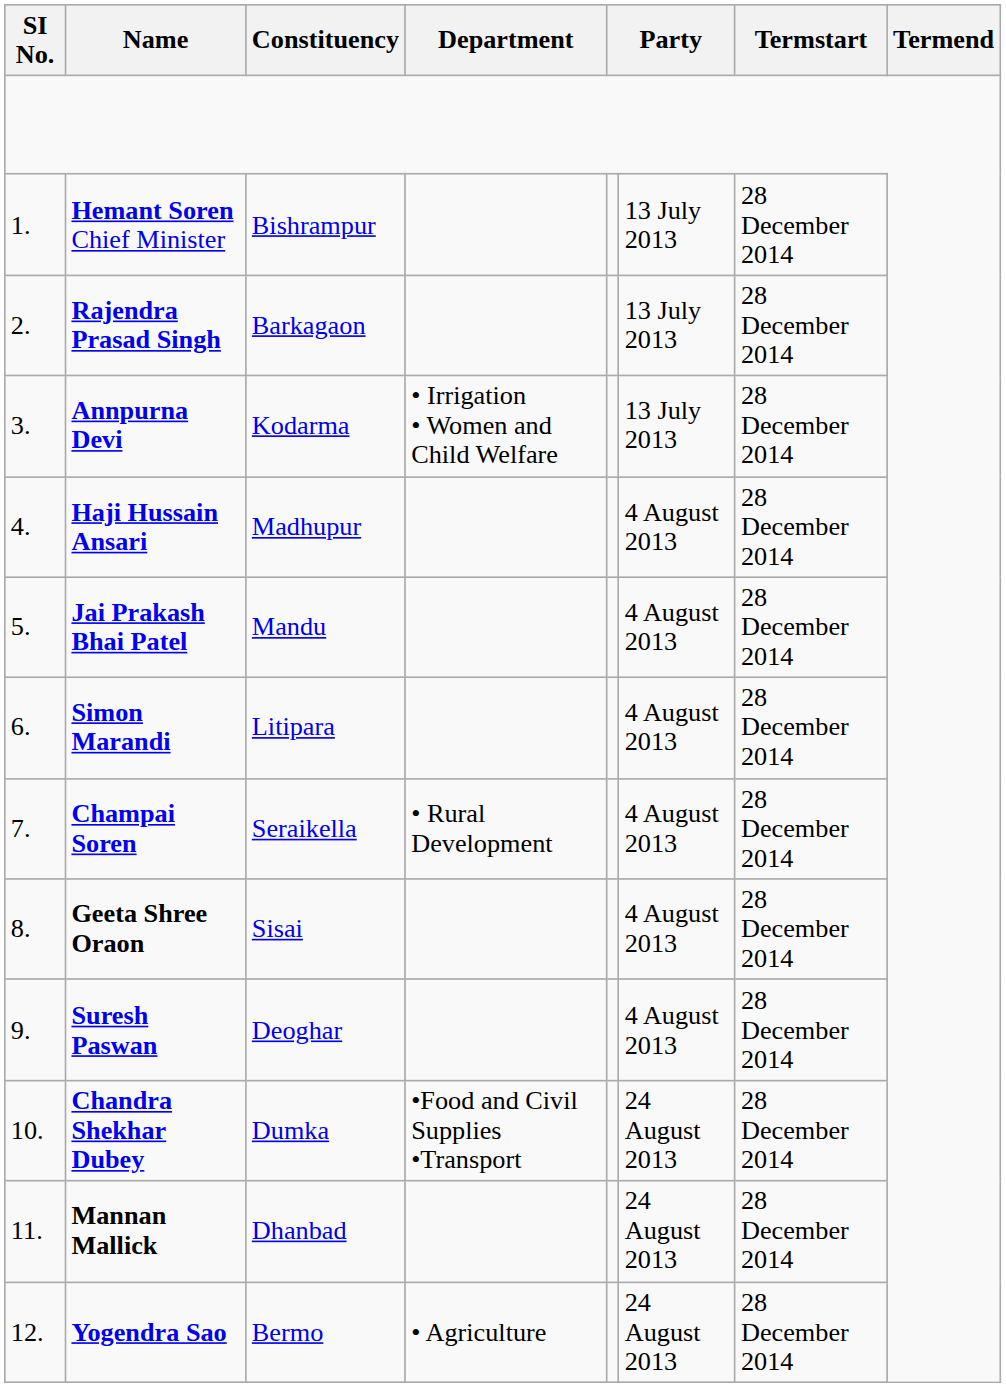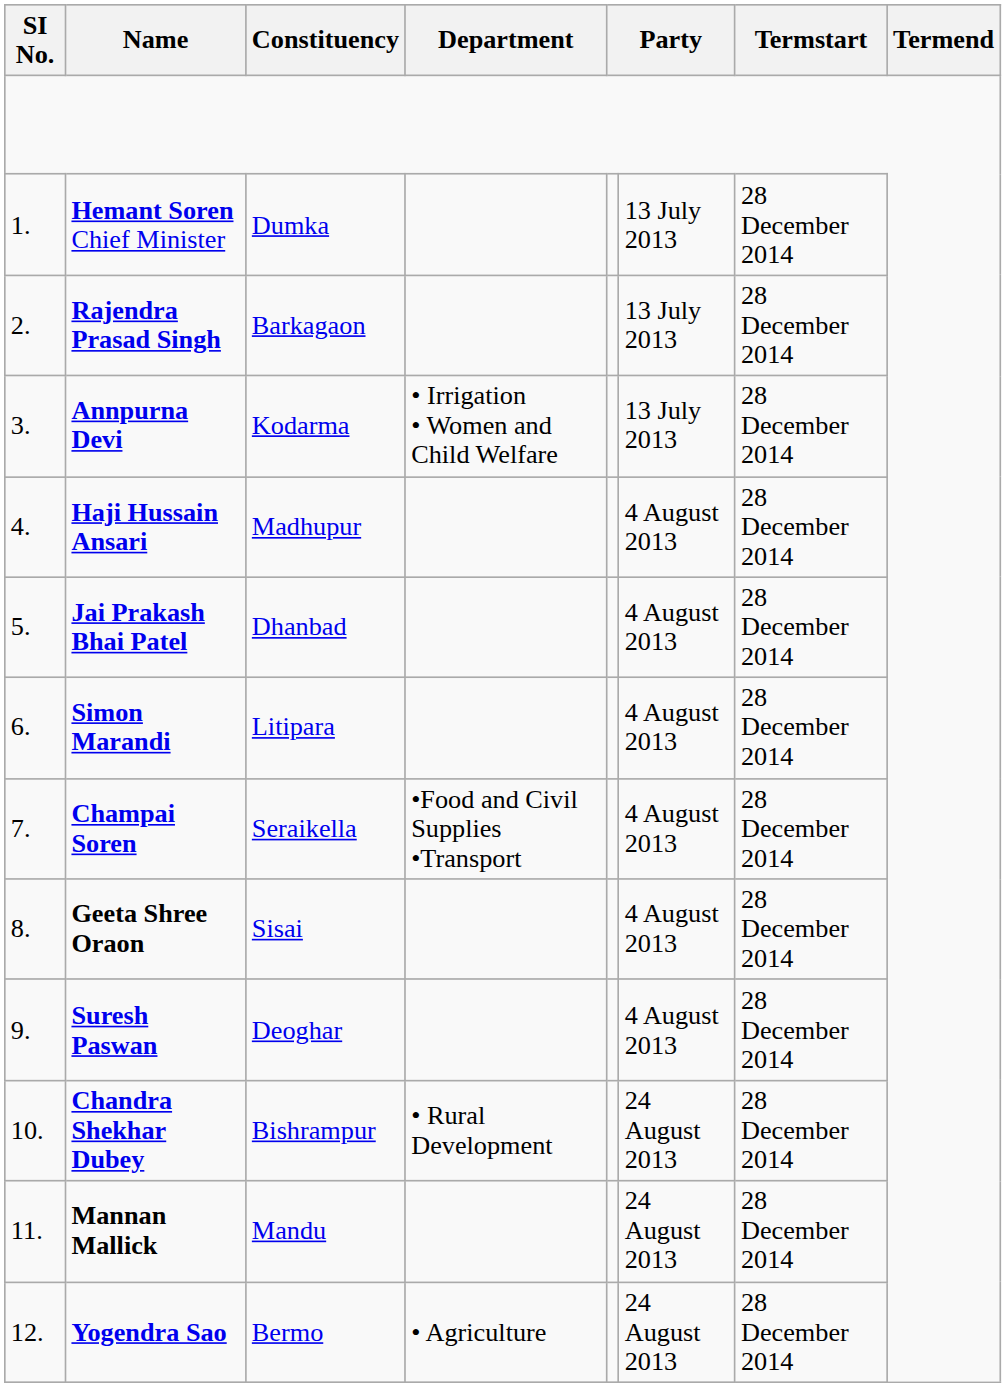Hemant Soren Chief Minister | Constituency: Bishrampur -> Dumka
Jai Prakash Bhai Patel | Constituency: Mandu -> Dhanbad
Champai Soren | Department: • Rural Development -> •Food and Civil Supplies •Transport
Chandra Shekhar Dubey | Constituency: Dumka -> Bishrampur
Chandra Shekhar Dubey | Department: •Food and Civil Supplies •Transport -> • Rural Development
Mannan Mallick | Constituency: Dhanbad -> Mandu
